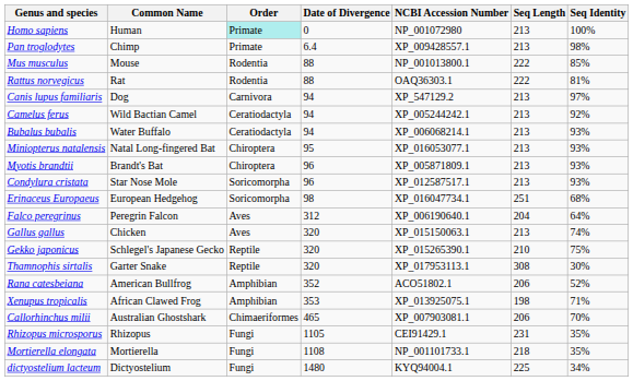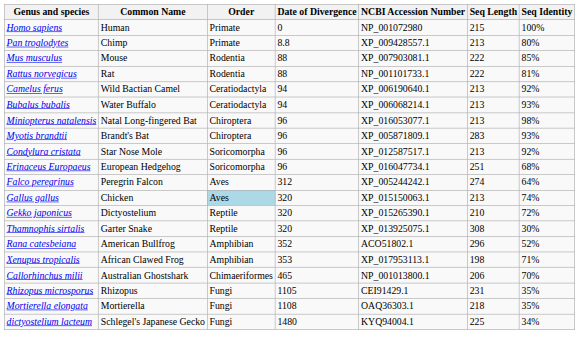Homo sapiens | Order: paleturquoise background -> no background
Homo sapiens | Seq Length: 213 -> 215
Pan troglodytes | Date of Divergence: 6.4 -> 8.8
Pan troglodytes | Seq Identity: 98% -> 80%
Mus musculus | NCBI Accession Number: NP_001013800.1 -> XP_007903081.1
Rattus norvegicus | NCBI Accession Number: OAQ36303.1 -> NP_001101733.1
- row: Canis lupus familiaris | Dog | Carnivora | 94 | XP_547129.2 | 213 | 97%
Camelus ferus | NCBI Accession Number: XP_005244242.1 -> XP_006190640.1
Miniopterus natalensis | Date of Divergence: 95 -> 96
Miniopterus natalensis | Seq Identity: 93% -> 98%
Myotis brandtii | Seq Length: 213 -> 283
Condylura cristata | Seq Identity: 93% -> 92%
Erinaceus Europaeus | Date of Divergence: 98 -> 96
Falco peregrinus | NCBI Accession Number: XP_006190640.1 -> XP_005244242.1
Falco peregrinus | Seq Length: 204 -> 274
Gallus gallus | Order: no background -> lightblue background
Gekko japonicus | Common Name: Schlegel's Japanese Gecko -> Dictyostelium
Gekko japonicus | Seq Identity: 75% -> 72%
Thamnophis sirtalis | NCBI Accession Number: XP_017953113.1 -> XP_013925075.1
Rana catesbeiana | Seq Length: 206 -> 296
Xenupus tropicalis | NCBI Accession Number: XP_013925075.1 -> XP_017953113.1
Callorhinchus milii | NCBI Accession Number: XP_007903081.1 -> NP_001013800.1
Mortierella elongata | NCBI Accession Number: NP_001101733.1 -> OAQ36303.1
dictyostelium lacteum | Common Name: Dictyostelium -> Schlegel's Japanese Gecko
